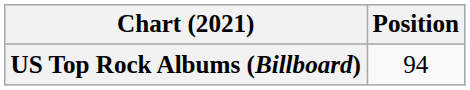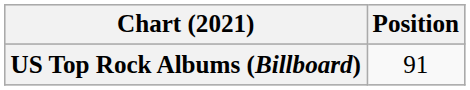US Top Rock Albums (Billboard) | Position: 94 -> 91
